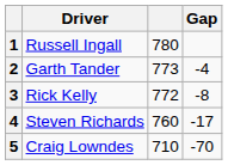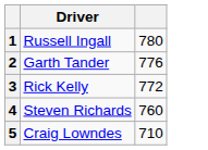- column: Gap | -4 | -8 | -17 | -70
2 | column 3: 773 -> 776
